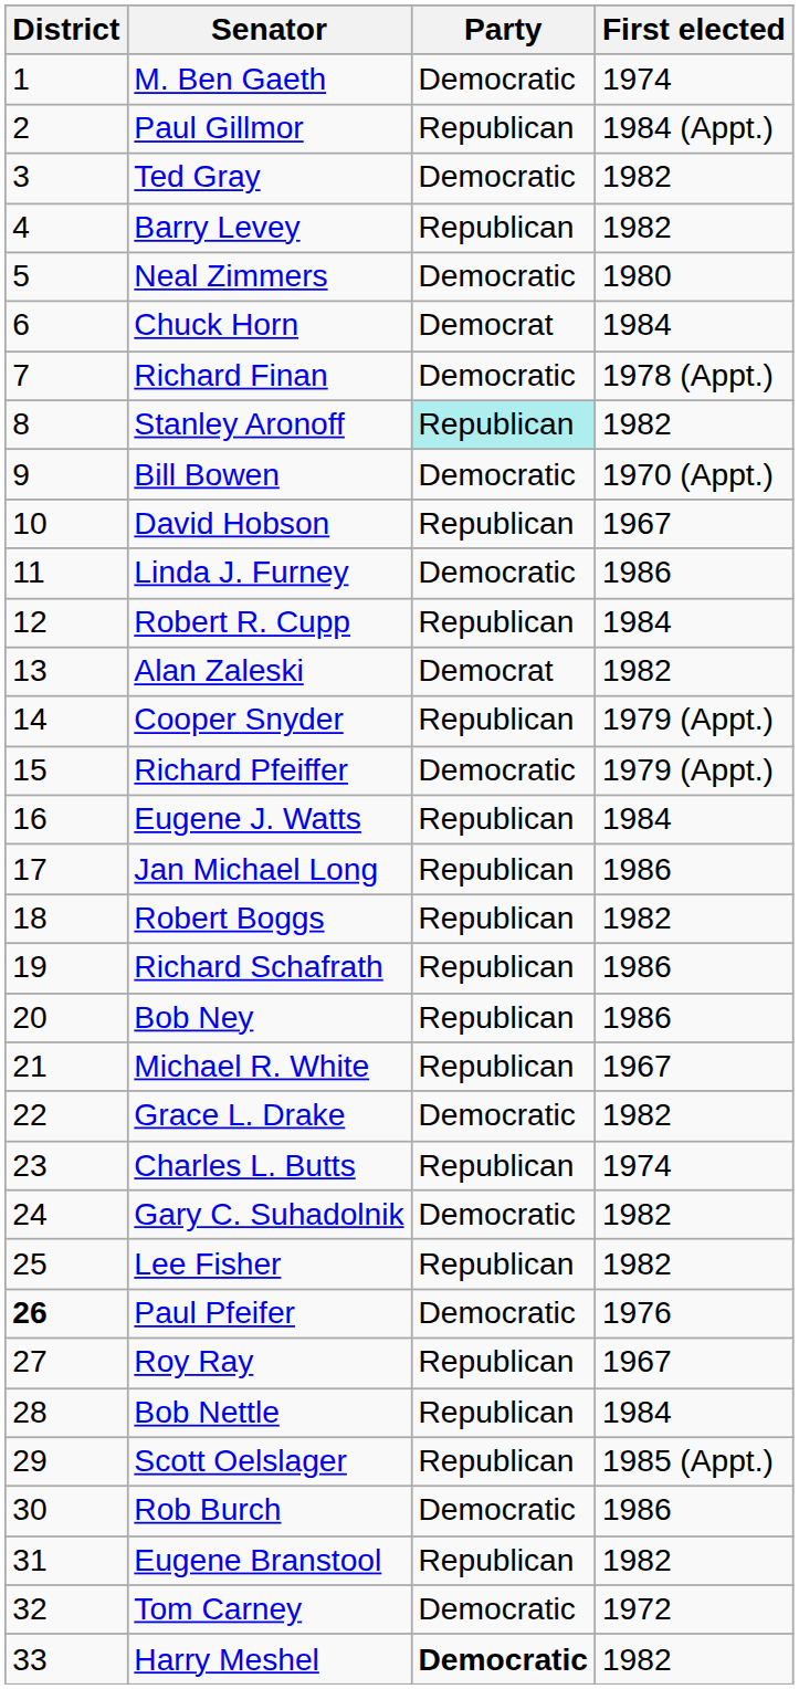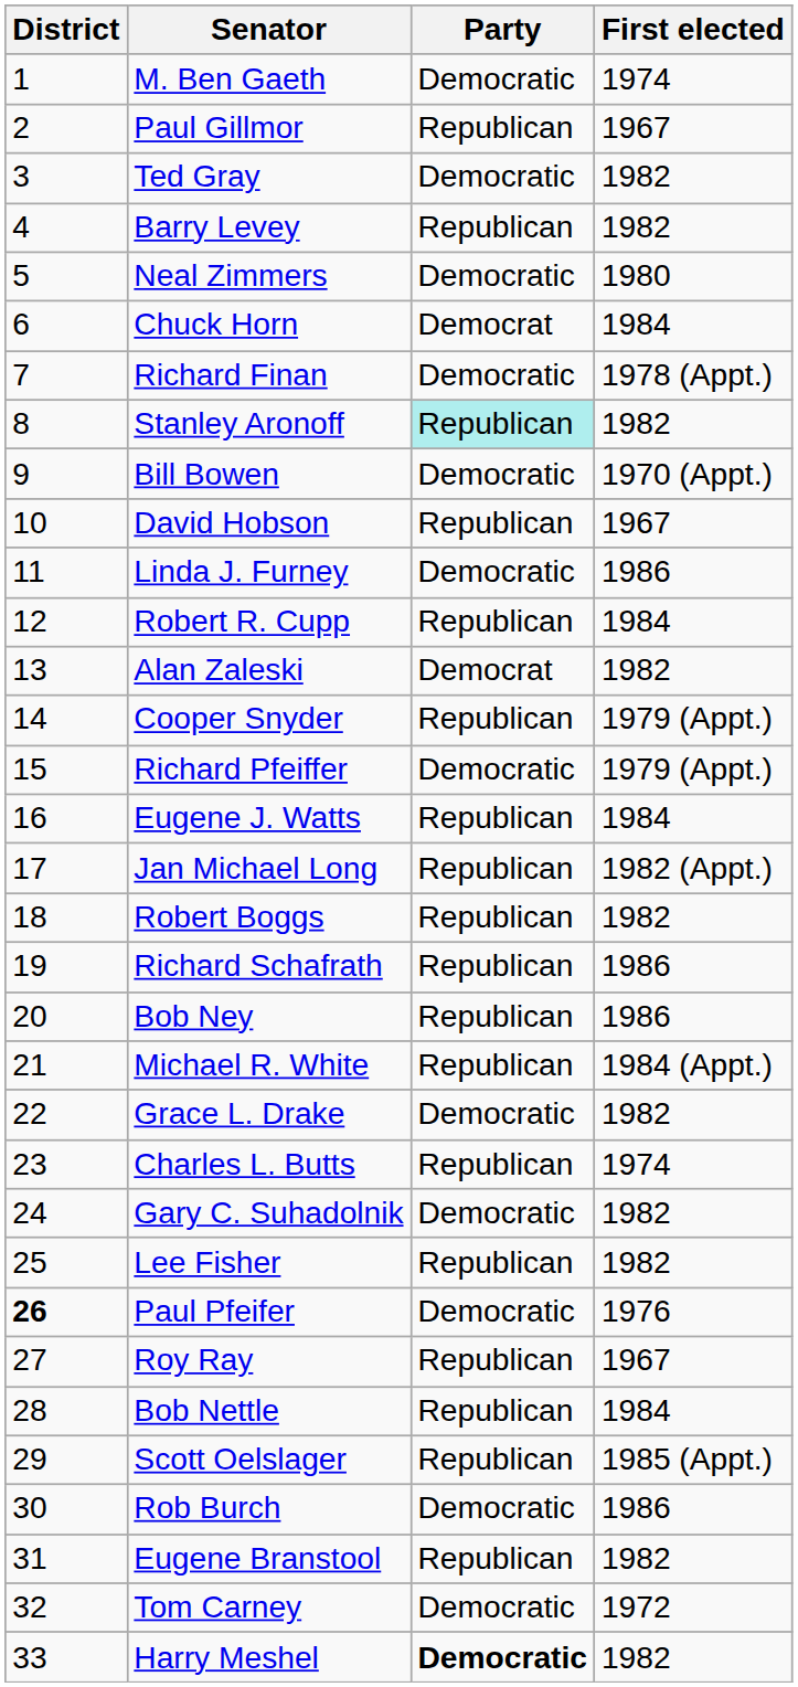Paul Gillmor | First elected: 1984 (Appt.) -> 1967
Jan Michael Long | First elected: 1986 -> 1982 (Appt.)
Michael R. White | First elected: 1967 -> 1984 (Appt.)
